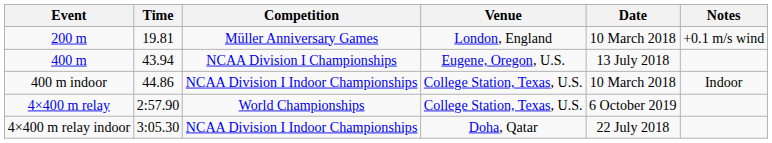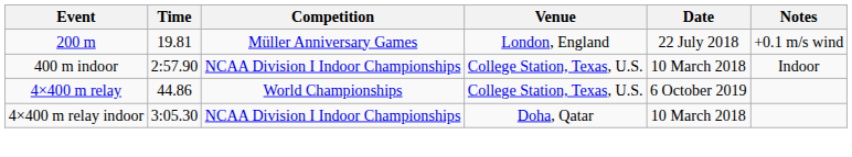200 m | Date: 10 March 2018 -> 22 July 2018
- row: 400 m | 43.94 | NCAA Division I Championships | Eugene, Oregon, U.S. | 13 July 2018
400 m indoor | Time: 44.86 -> 2:57.90
4×400 m relay | Time: 2:57.90 -> 44.86
4×400 m relay indoor | Date: 22 July 2018 -> 10 March 2018
